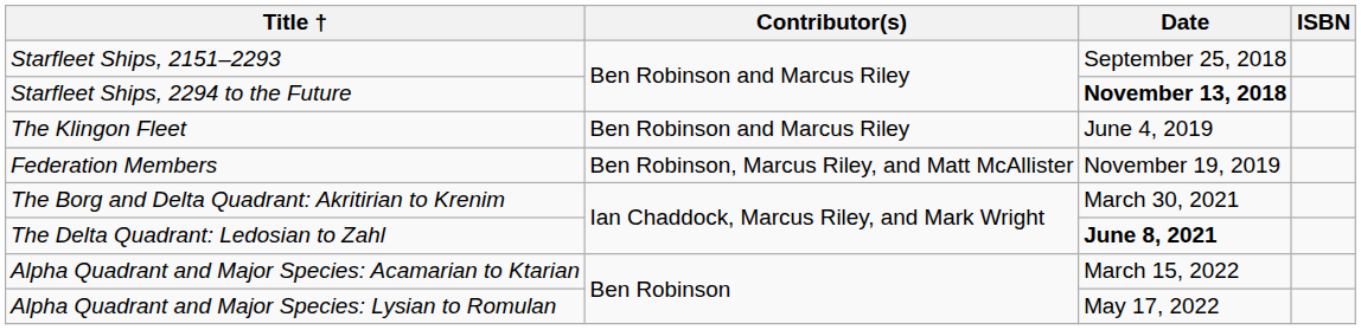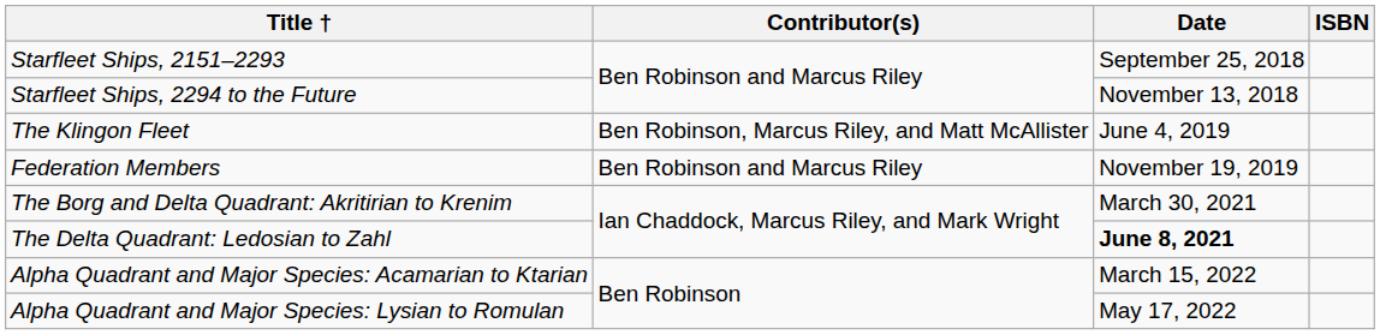Starfleet Ships, 2294 to the Future | Date: bold -> normal
The Klingon Fleet | Contributor(s): Ben Robinson and Marcus Riley -> Ben Robinson, Marcus Riley, and Matt McAllister
Federation Members | Contributor(s): Ben Robinson, Marcus Riley, and Matt McAllister -> Ben Robinson and Marcus Riley
